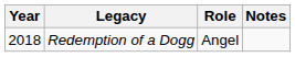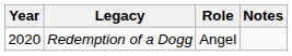Redemption of a Dogg | Year: 2018 -> 2020
